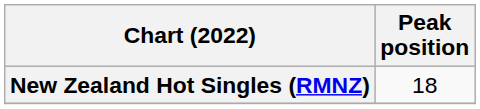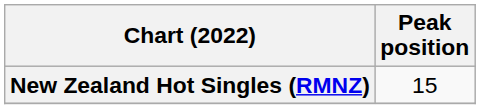New Zealand Hot Singles (RMNZ) | Peak position: 18 -> 15
